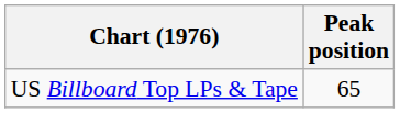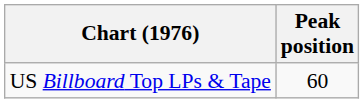US Billboard Top LPs & Tape | Peak position: 65 -> 60
